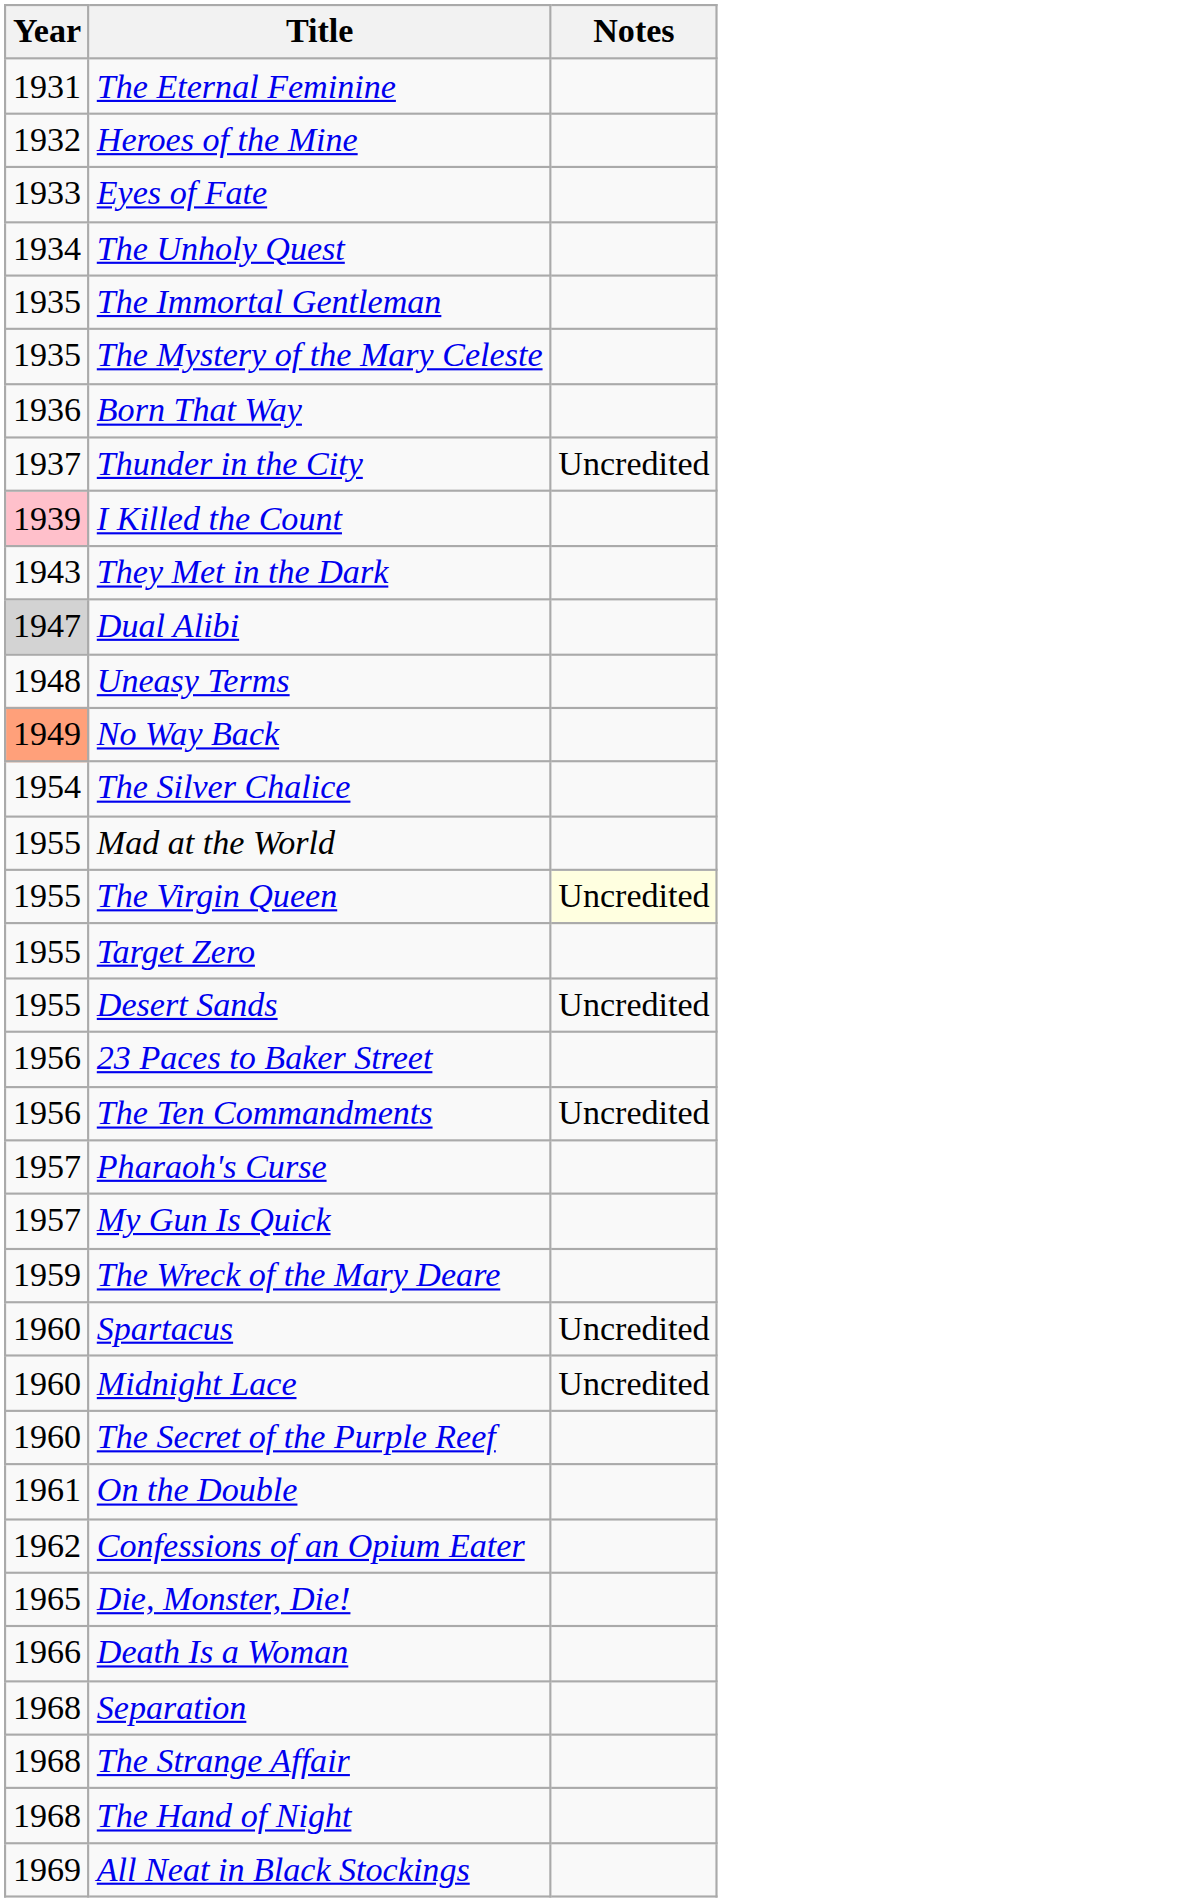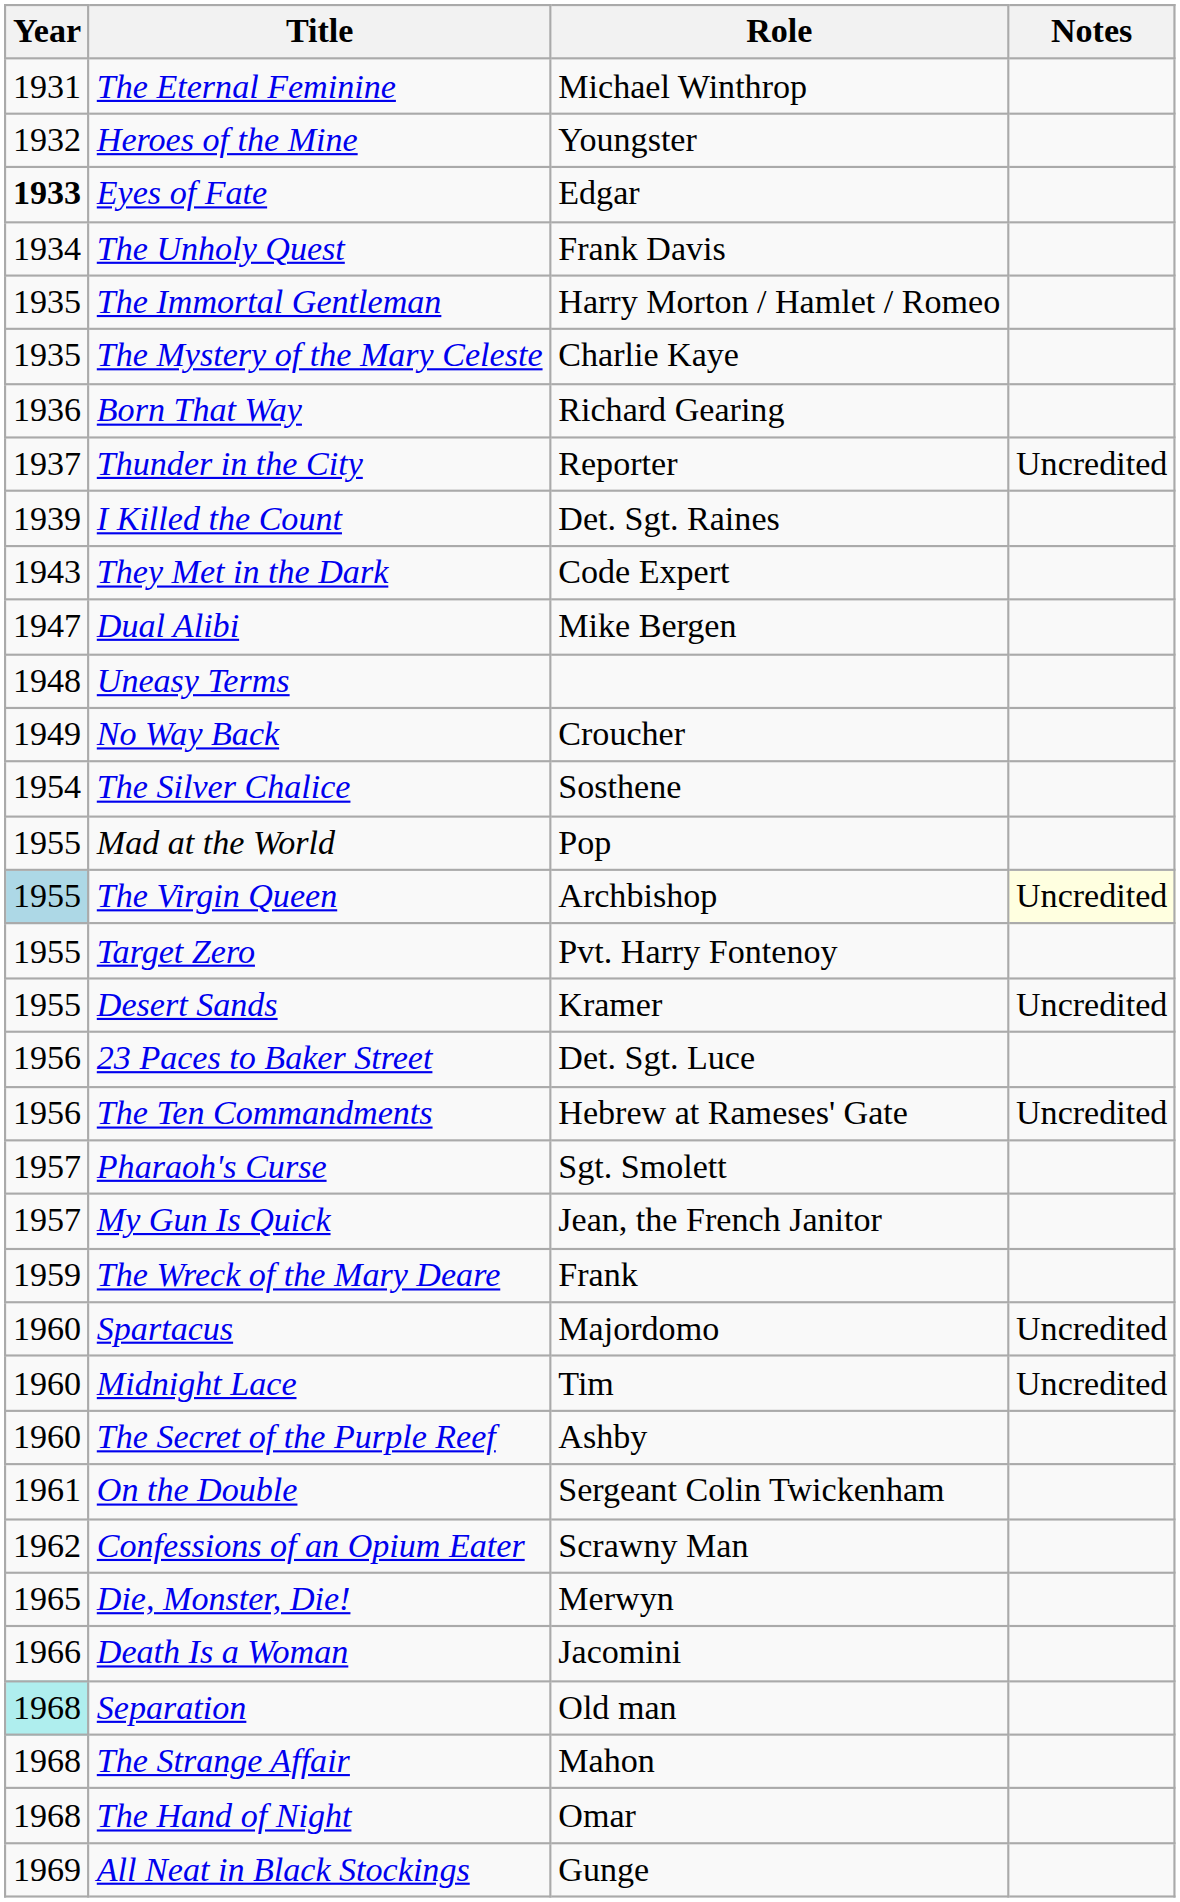+ column: Role | Michael Winthrop | Youngster | Edgar | Frank Davis | Harry Morton / Hamlet / Romeo | Charlie Kaye | Richard Gearing | Reporter | Det. Sgt. Raines | Code Expert | Mike Bergen | Croucher | Sosthene | Pop | Archbishop | Pvt. Harry Fontenoy | Kramer | Det. Sgt. Luce | Hebrew at Rameses' Gate | Sgt. Smolett | Jean, the French Janitor | Frank | Majordomo | Tim | Ashby | Sergeant Colin Twickenham | Scrawny Man | Merwyn | Jacomini | Old man | Mahon | Omar | Gunge
Eyes of Fate | Year: normal -> bold
I Killed the Count | Year: pink background -> no background
Dual Alibi | Year: lightgrey background -> no background
No Way Back | Year: lightsalmon background -> no background
The Virgin Queen | Year: no background -> lightblue background
Separation | Year: no background -> paleturquoise background
